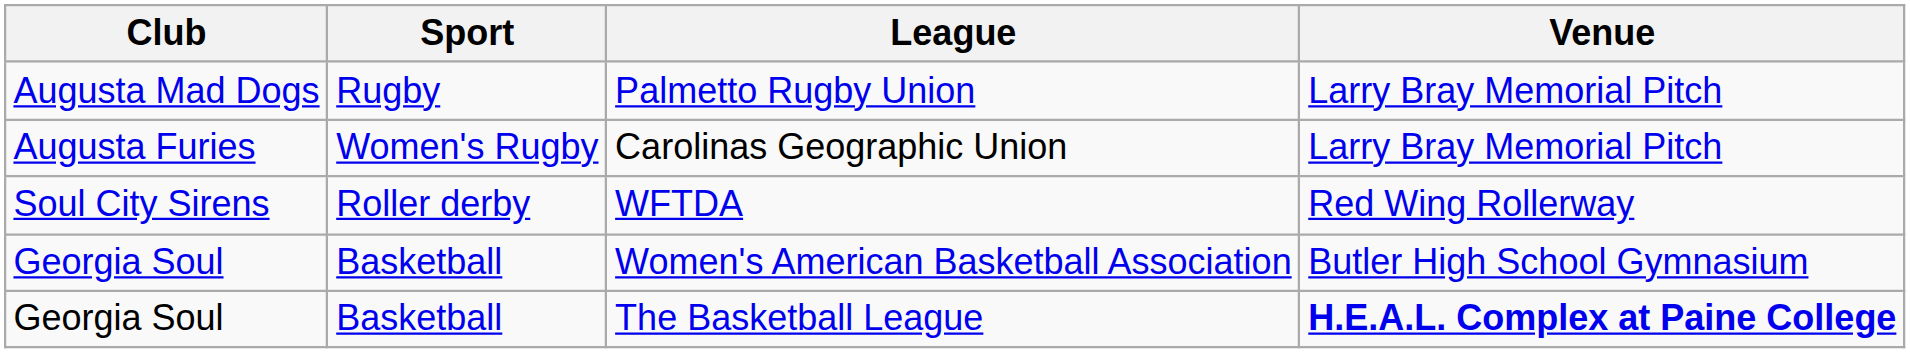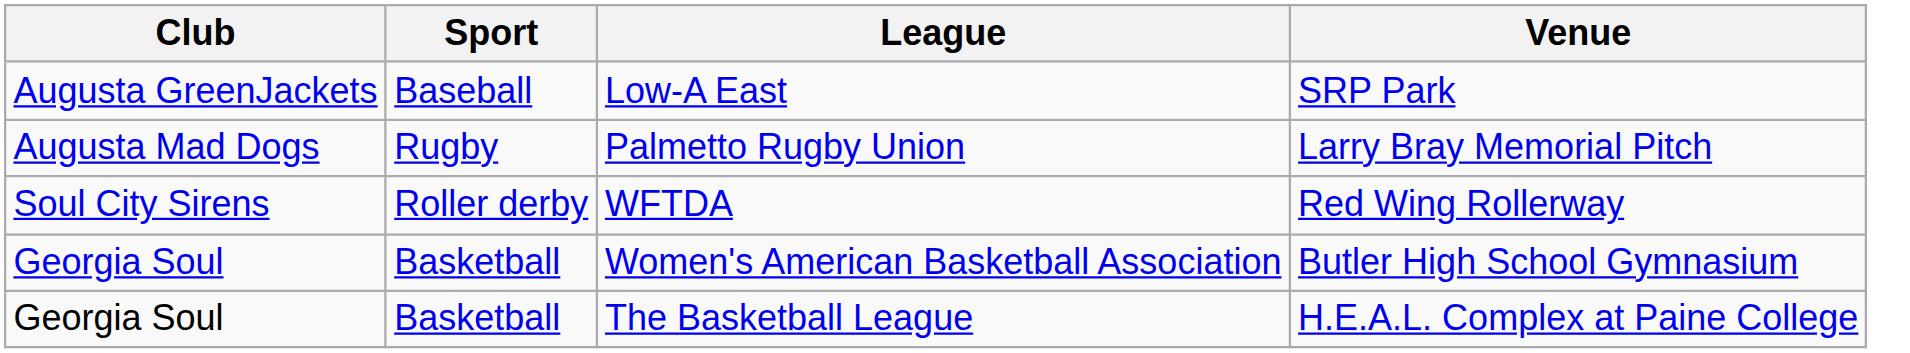+ row: Augusta GreenJackets | Baseball | Low-A East | SRP Park
- row: Augusta Furies | Women's Rugby | Carolinas Geographic Union | Larry Bray Memorial Pitch
The Basketball League | Venue: bold -> normal
